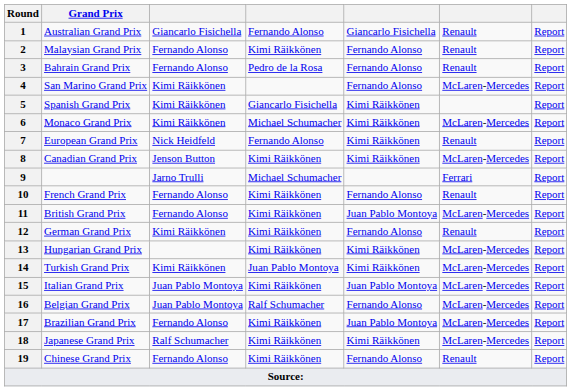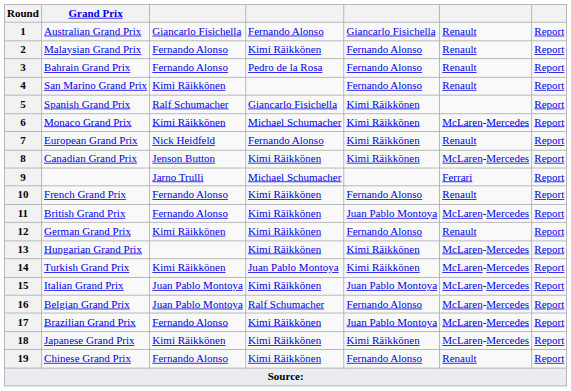4 | column 6: McLaren-Mercedes -> Renault
5 | column 3: Kimi Räikkönen -> Ralf Schumacher
18 | column 3: Ralf Schumacher -> Kimi Räikkönen
